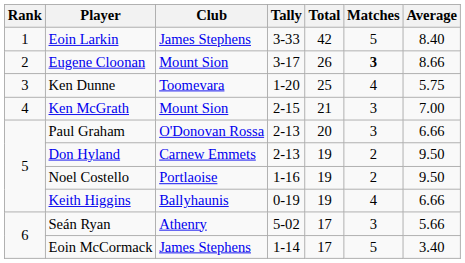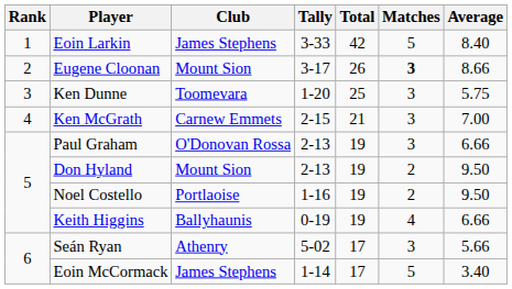Ken Dunne | Matches: 4 -> 3
Ken McGrath | Club: Mount Sion -> Carnew Emmets
Paul Graham | Total: 20 -> 19
Don Hyland | Club: Carnew Emmets -> Mount Sion
